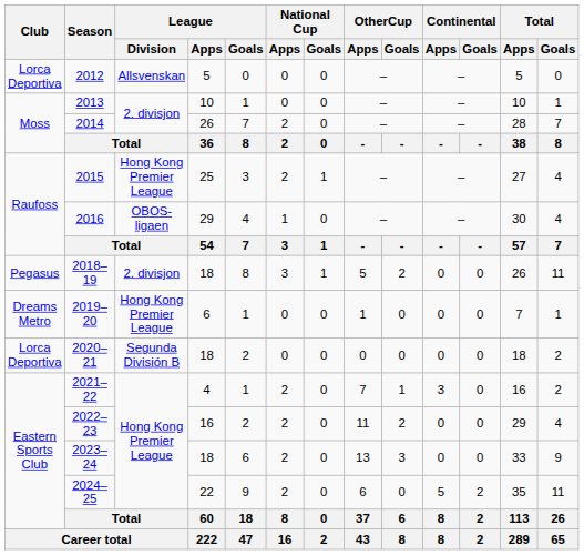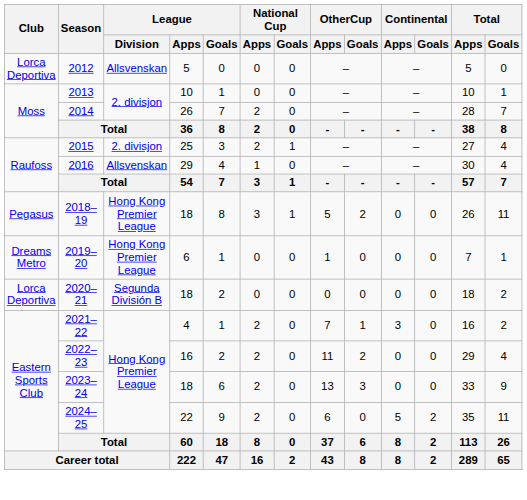2015 | League / Division: Hong Kong Premier League -> 2. divisjon
2016 | League / Division: OBOS-ligaen -> Allsvenskan
2018–19 | League / Division: 2. divisjon -> Hong Kong Premier League
